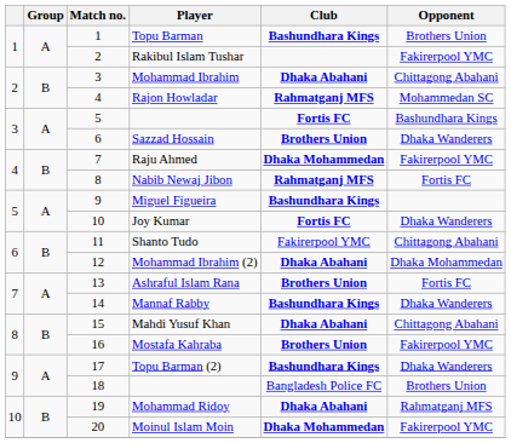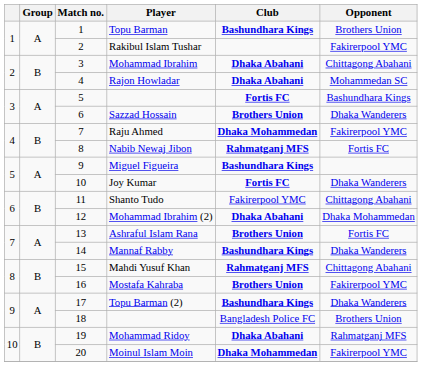Rajon Howladar | Club: Rahmatganj MFS -> Dhaka Abahani
Mahdi Yusuf Khan | Club: Dhaka Abahani -> Rahmatganj MFS
